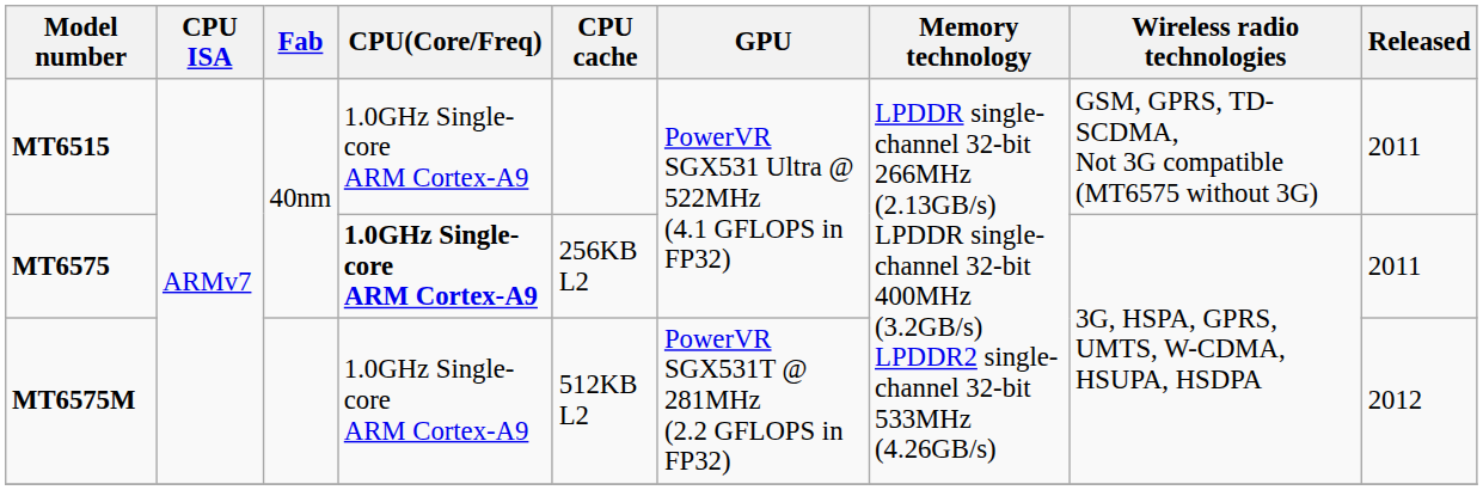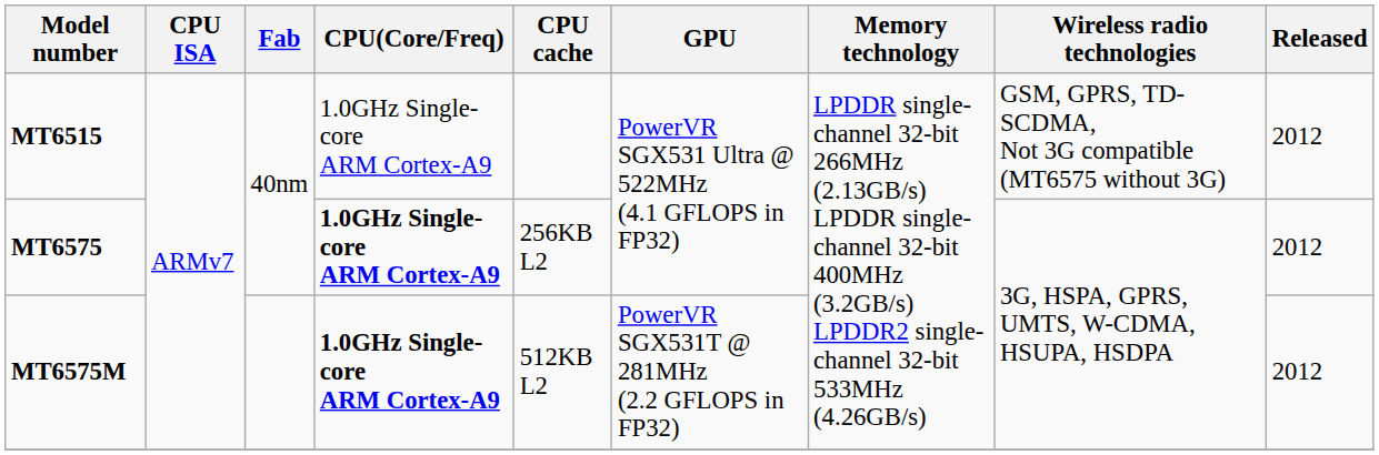MT6515 | Released: 2011 -> 2012
MT6575 | Released: 2011 -> 2012
MT6575M | CPU(Core/Freq): normal -> bold
